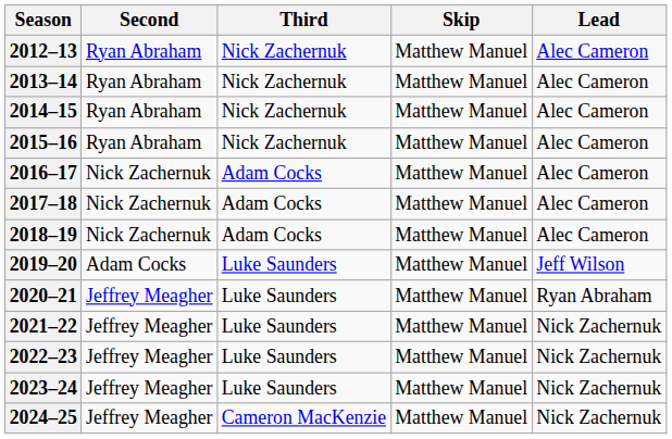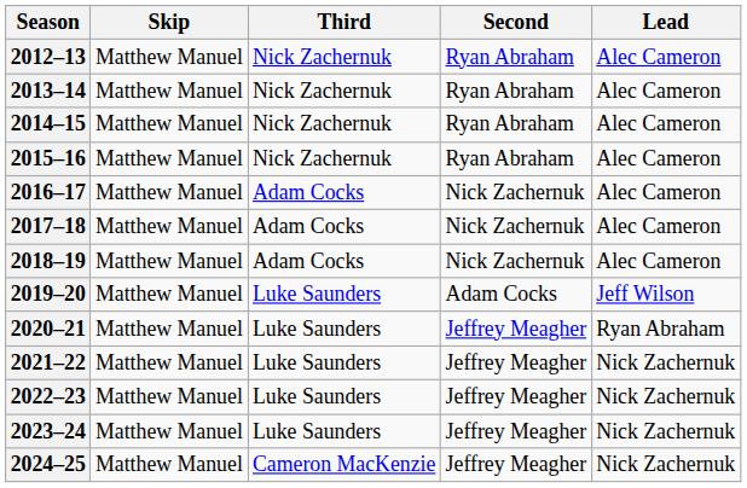columns swapped: Skip <-> Second
